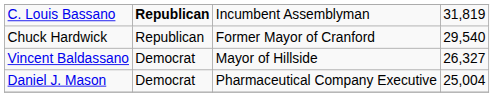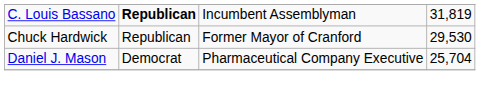Chuck Hardwick | column 4: 29,540 -> 29,530
- row: Vincent Baldassano | Democrat | Mayor of Hillside | 26,327
Daniel J. Mason | column 4: 25,004 -> 25,704
